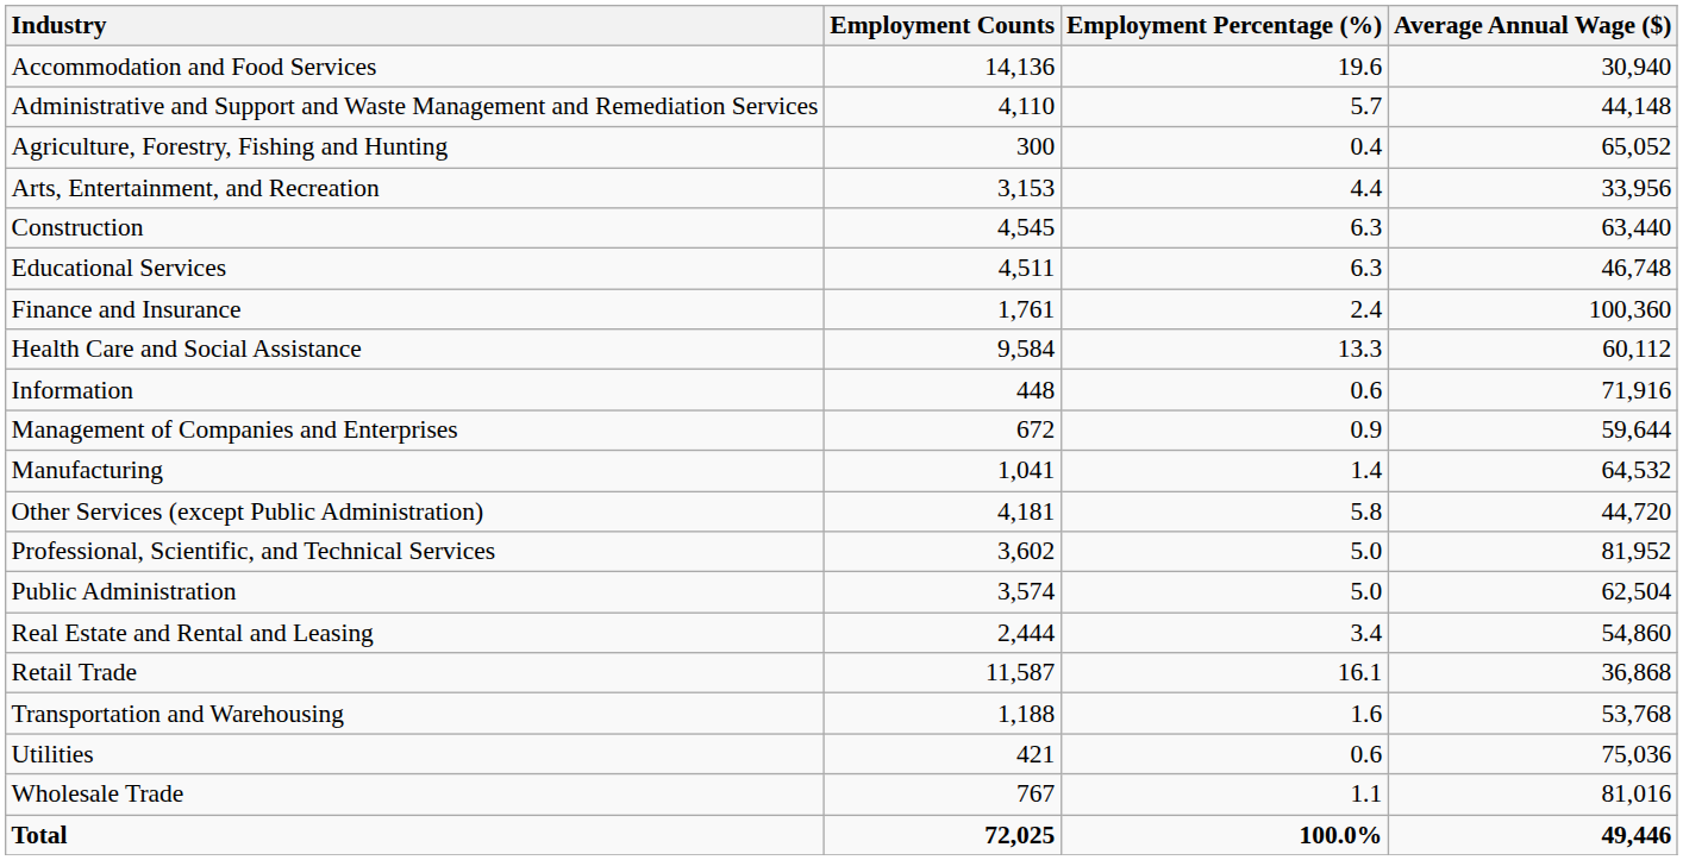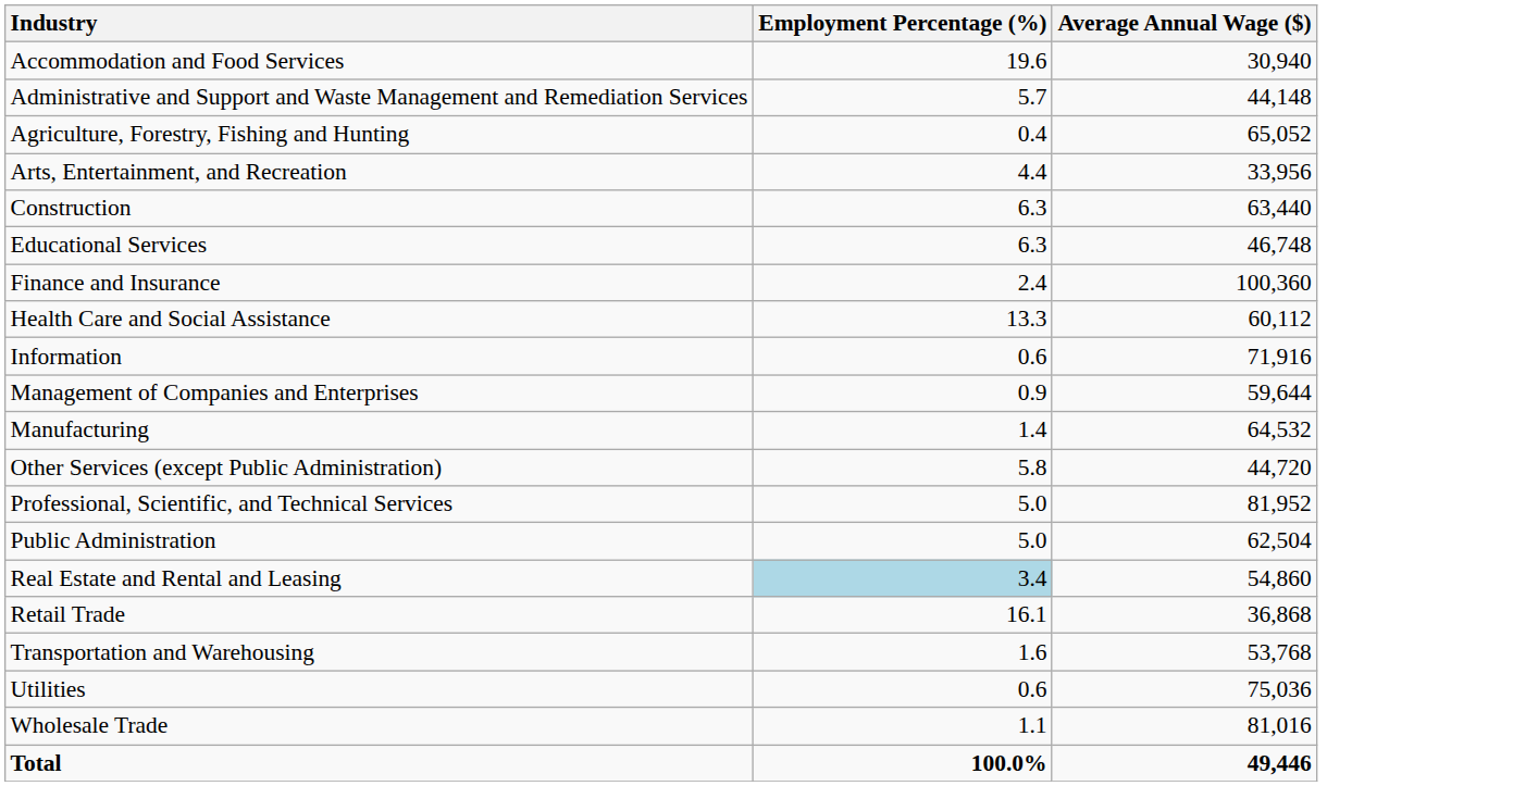- column: Employment Counts | 14,136 | 4,110 | 300 | 3,153 | 4,545 | 4,511 | 1,761 | 9,584 | 448 | 672 | 1,041 | 4,181 | 3,602 | 3,574 | 2,444 | 11,587 | 1,188 | 421 | 767 | 72,025
Real Estate and Rental and Leasing | Employment Percentage (%): no background -> lightblue background
